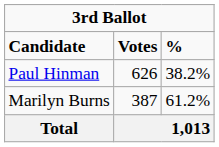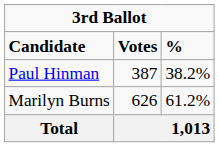Paul Hinman | column 2: 626 -> 387
Marilyn Burns | column 2: 387 -> 626
